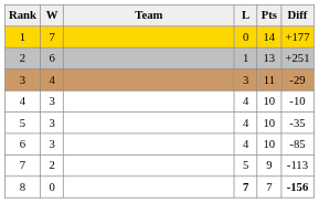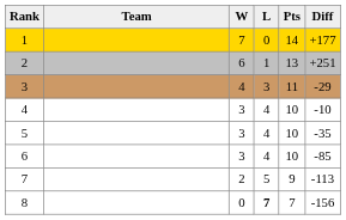columns swapped: Team <-> W
8 | Diff: bold -> normal
